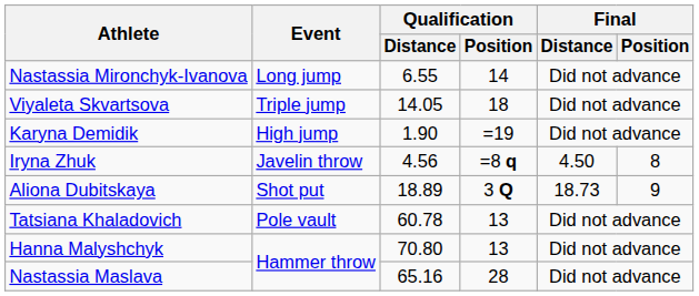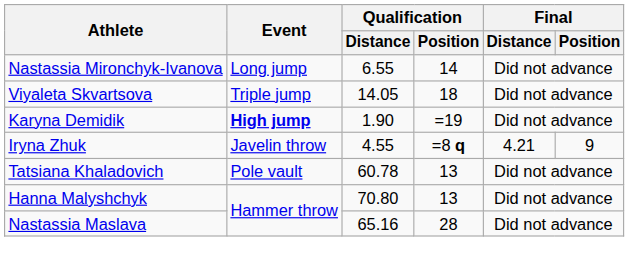Karyna Demidik | Event: normal -> bold
Iryna Zhuk | Qualification / Distance: 4.56 -> 4.55
Iryna Zhuk | Final / Distance: 4.50 -> 4.21
Iryna Zhuk | Final / Position: 8 -> 9
- row: Aliona Dubitskaya | Shot put | 18.89 | 3 Q | 18.73 | 9
